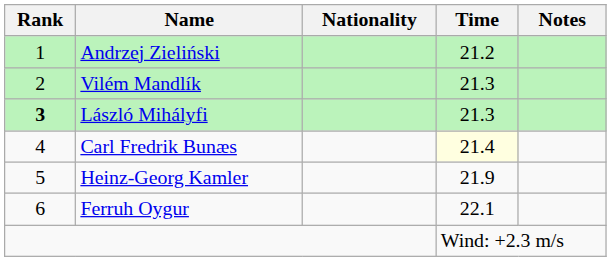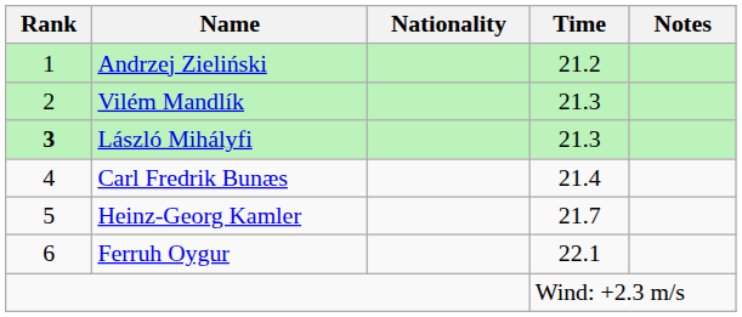Carl Fredrik Bunæs | Time: lightyellow background -> no background
Heinz-Georg Kamler | Time: 21.9 -> 21.7
